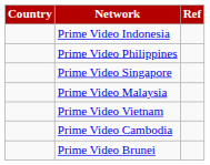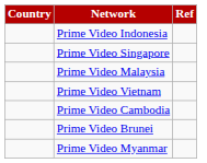- row: Prime Video Philippines
+ row: Prime Video Myanmar
